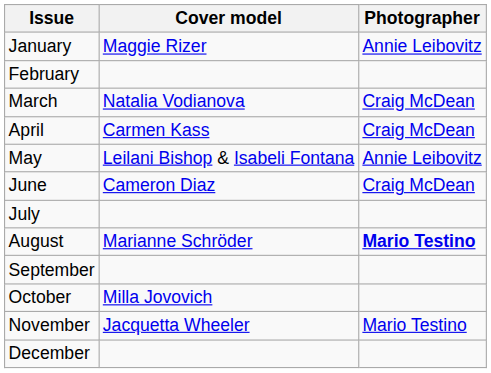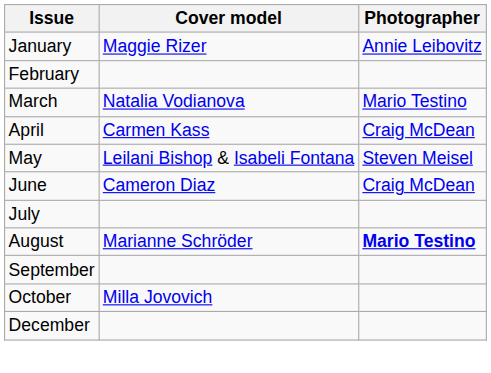March | Photographer: Craig McDean -> Mario Testino
May | Photographer: Annie Leibovitz -> Steven Meisel
- row: November | Jacquetta Wheeler | Mario Testino
